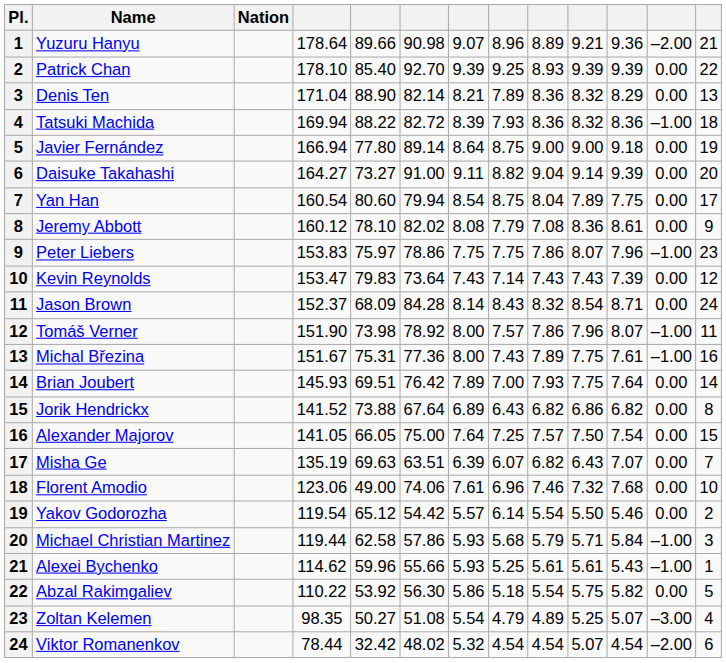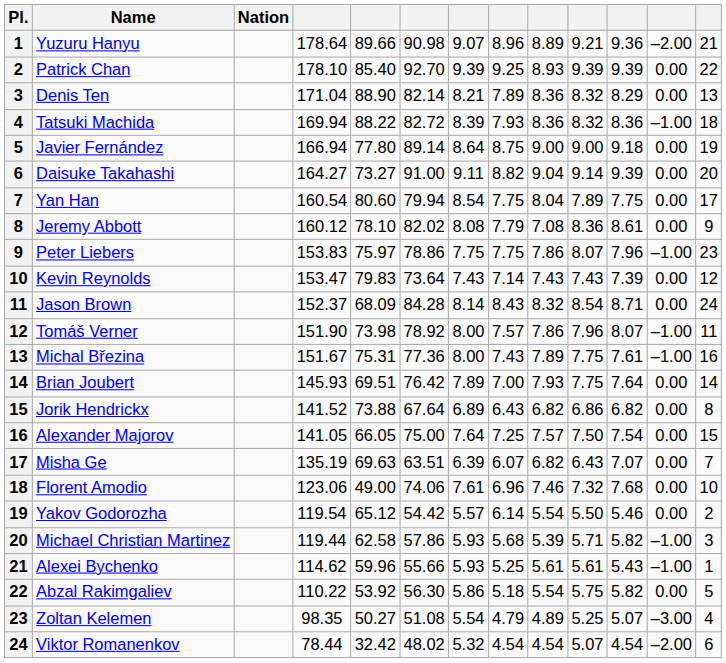Yan Han | column 8: 8.75 -> 7.75
Michael Christian Martinez | column 9: 5.79 -> 5.39
Michael Christian Martinez | column 11: 5.84 -> 5.82
